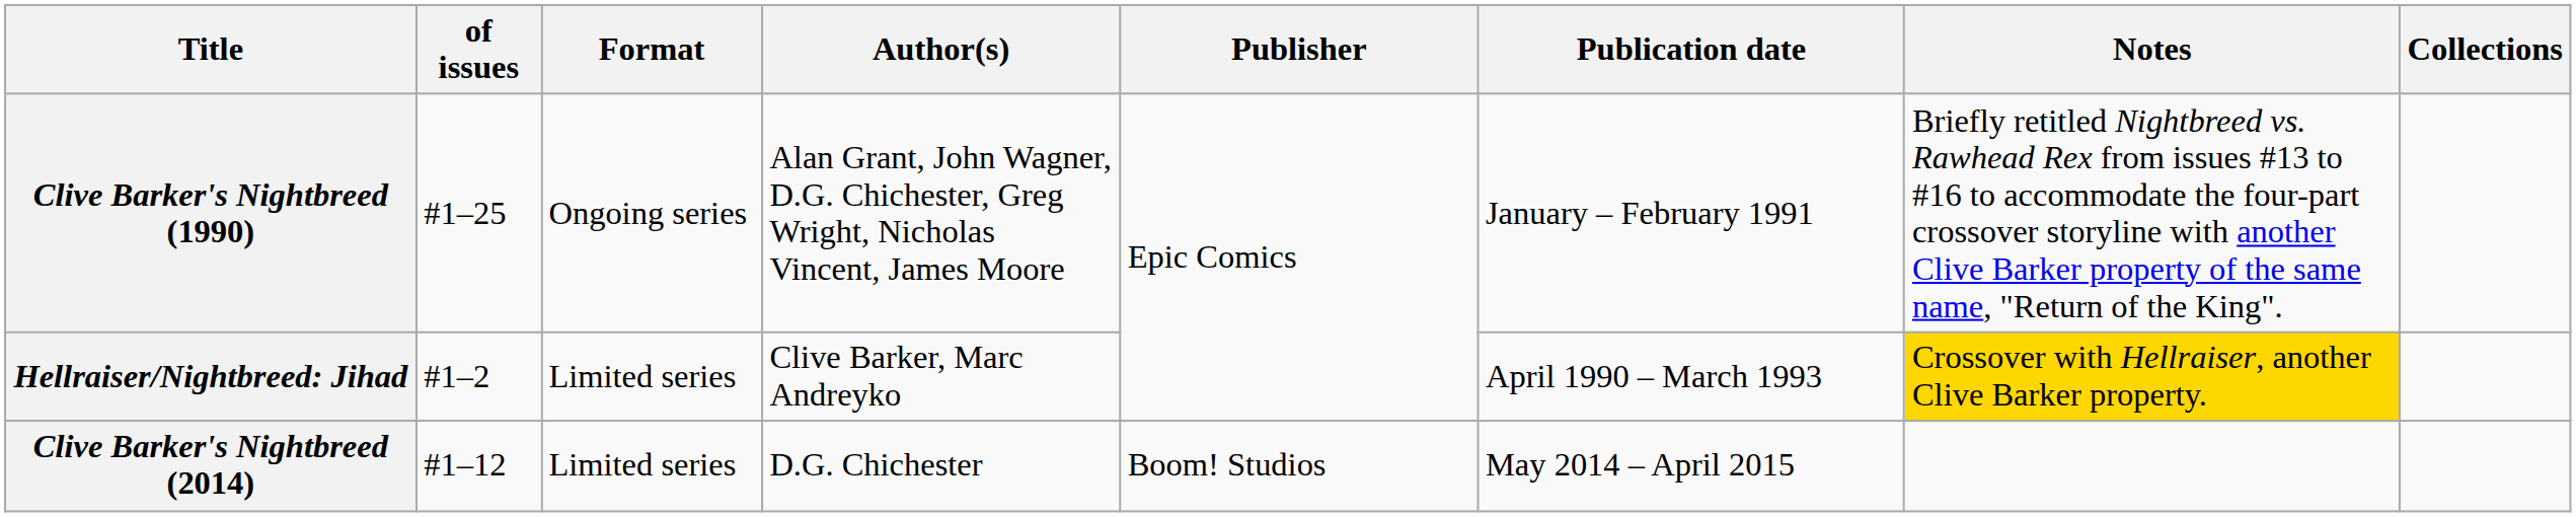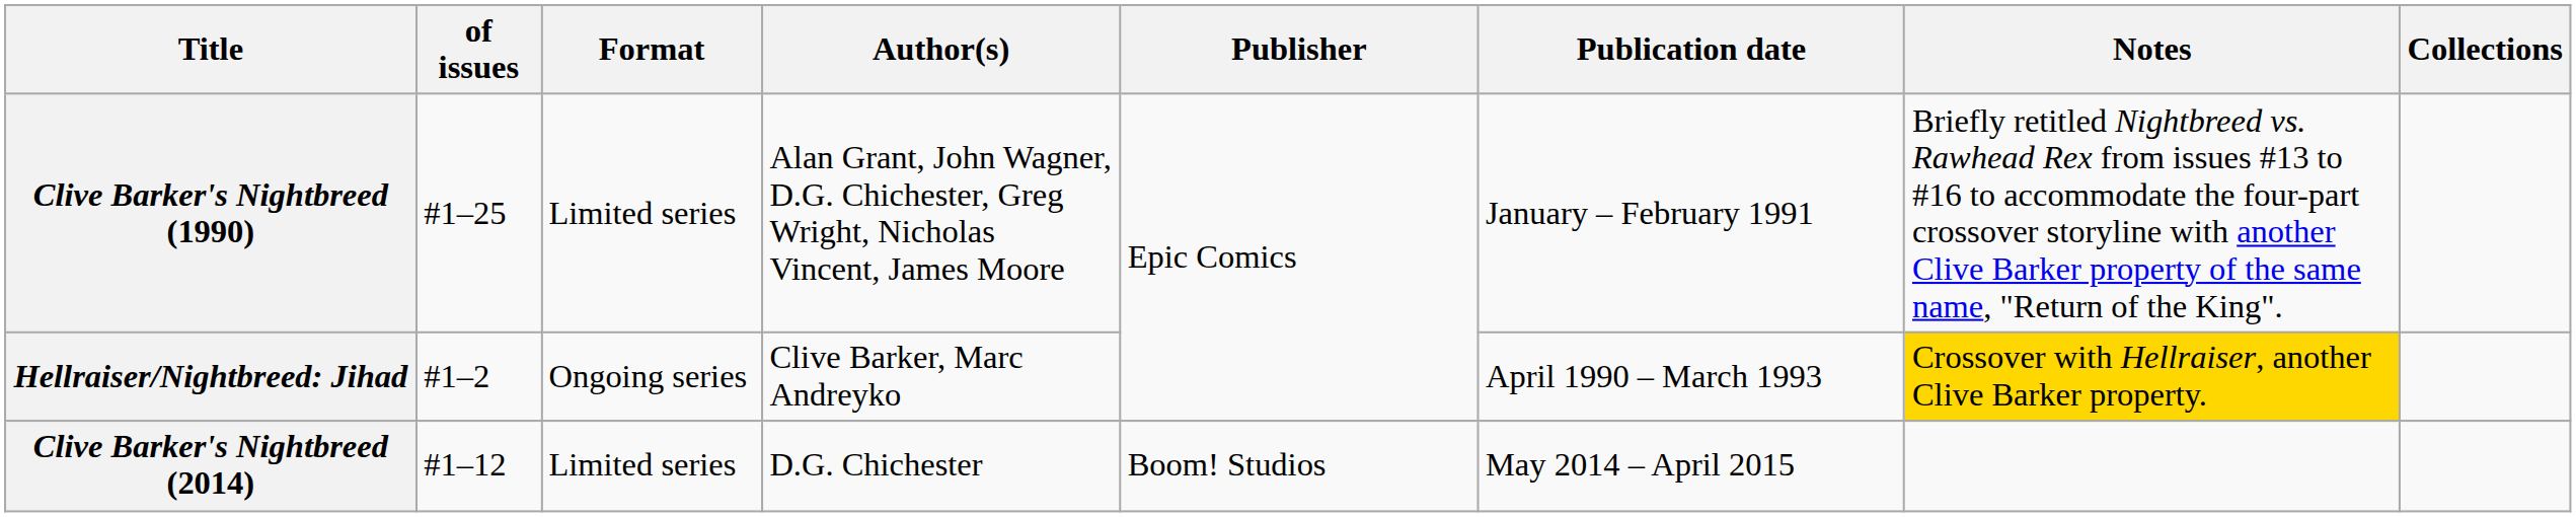Clive Barker's Nightbreed (1990) | Format: Ongoing series -> Limited series
Hellraiser/Nightbreed: Jihad | Format: Limited series -> Ongoing series
